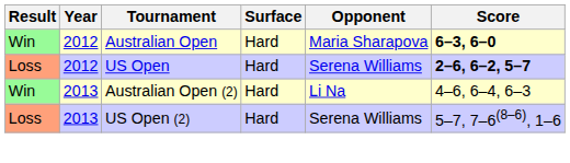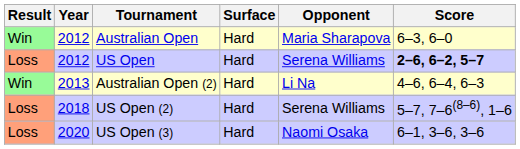Australian Open | Score: bold -> normal
US Open (2) | Year: 2013 -> 2018
+ row: Loss | 2020 | US Open (3) | Hard | Naomi Osaka | 6–1, 3–6, 3–6
